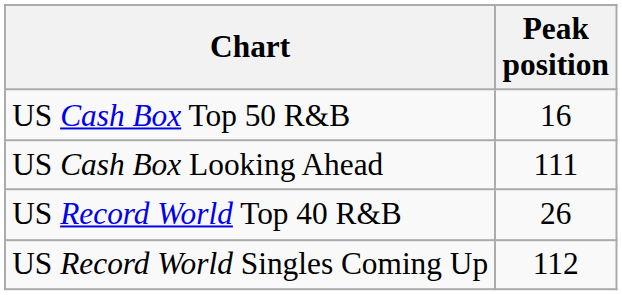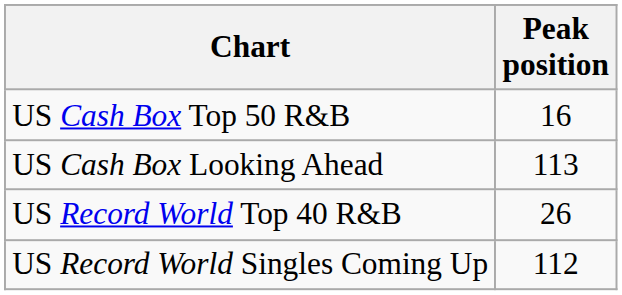US Cash Box Looking Ahead | Peak position: 111 -> 113
